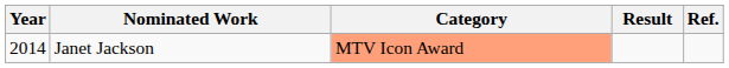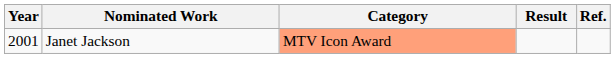Janet Jackson | Year: 2014 -> 2001
